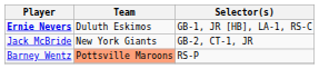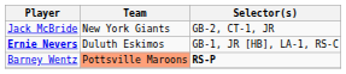rows swapped: Ernie Nevers <-> Jack McBride
Barney Wentz | Selector(s): normal -> bold
